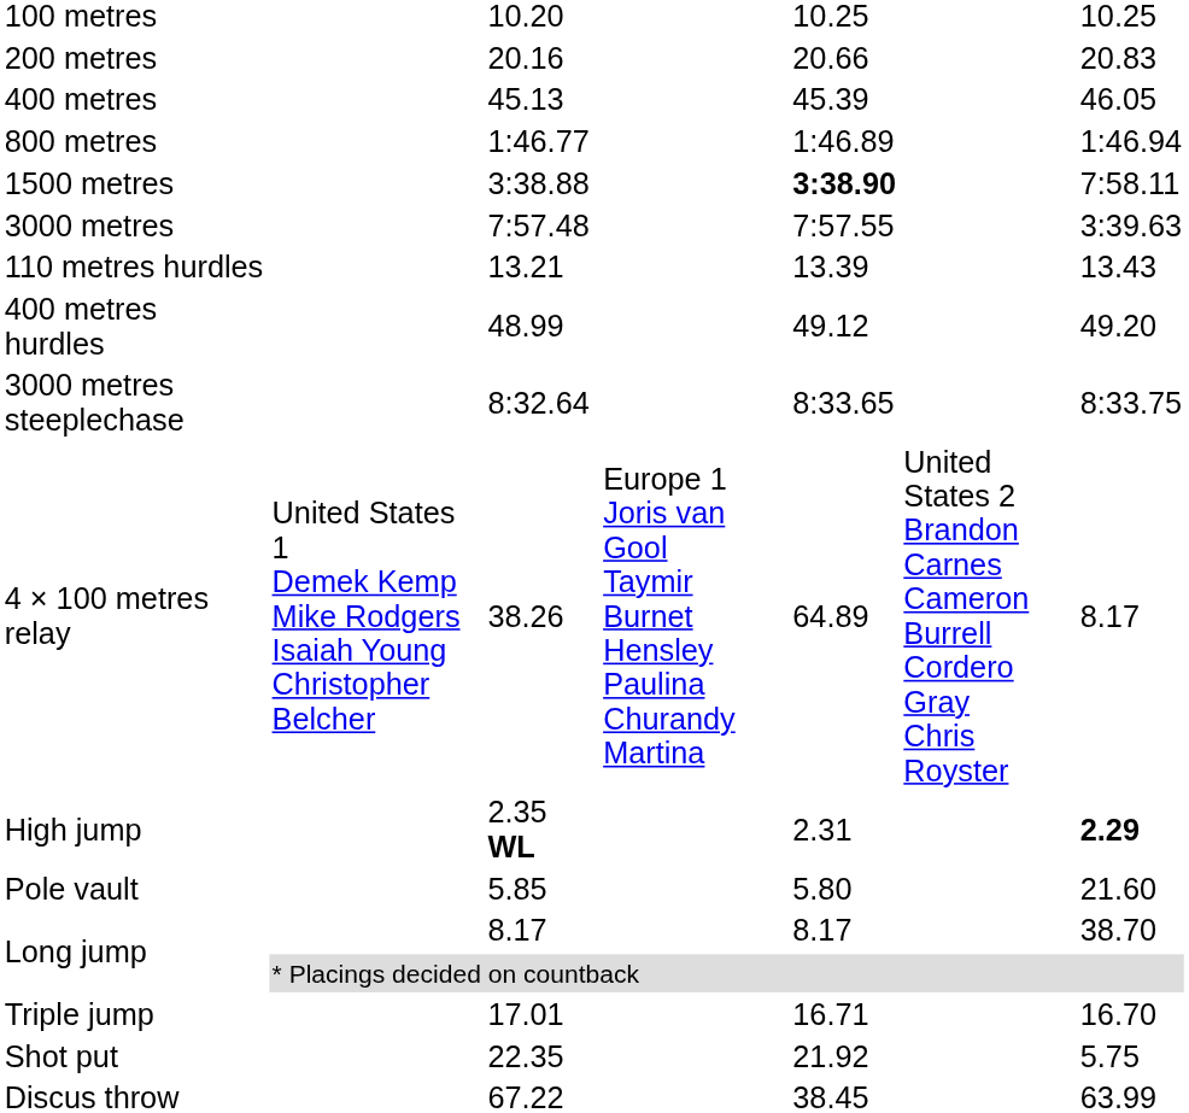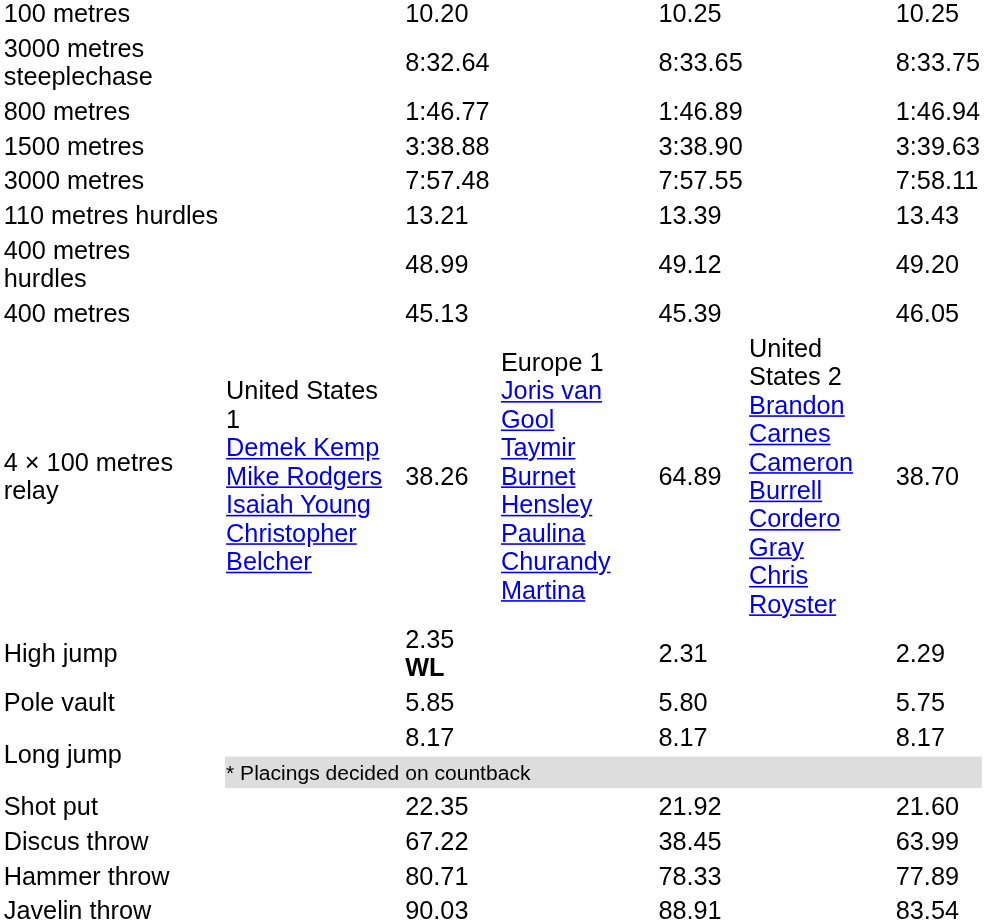- row: 200 metres | 20.16 | 20.66 | 20.83
rows swapped: 400 metres <-> 3000 metres steeplechase
1500 metres | column 5: bold -> normal
1500 metres | column 7: 7:58.11 -> 3:39.63
3000 metres | column 7: 3:39.63 -> 7:58.11
4 × 100 metres relay | column 7: 8.17 -> 38.70
High jump | column 7: bold -> normal
Pole vault | column 7: 21.60 -> 5.75
Long jump / 8.17 | column 7: 38.70 -> 8.17
- row: Triple jump | 17.01 | 16.71 | 16.70
Shot put | column 7: 5.75 -> 21.60
+ row: Hammer throw | 80.71 | 78.33 | 77.89
+ row: Javelin throw | 90.03 | 88.91 | 83.54
